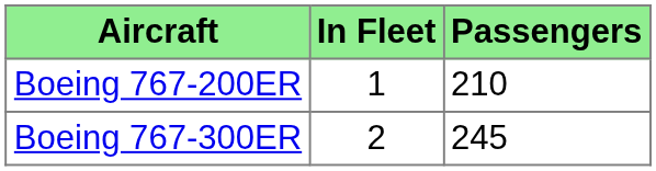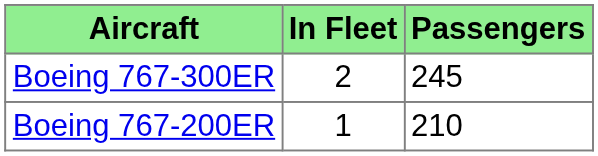rows swapped: Boeing 767-200ER <-> Boeing 767-300ER
